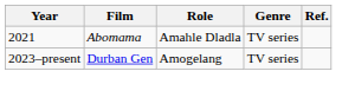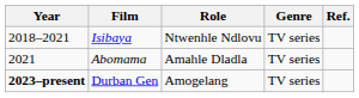+ row: 2018–2021 | Isibaya | Ntwenhle Ndlovu | TV series
Durban Gen | Year: normal -> bold
